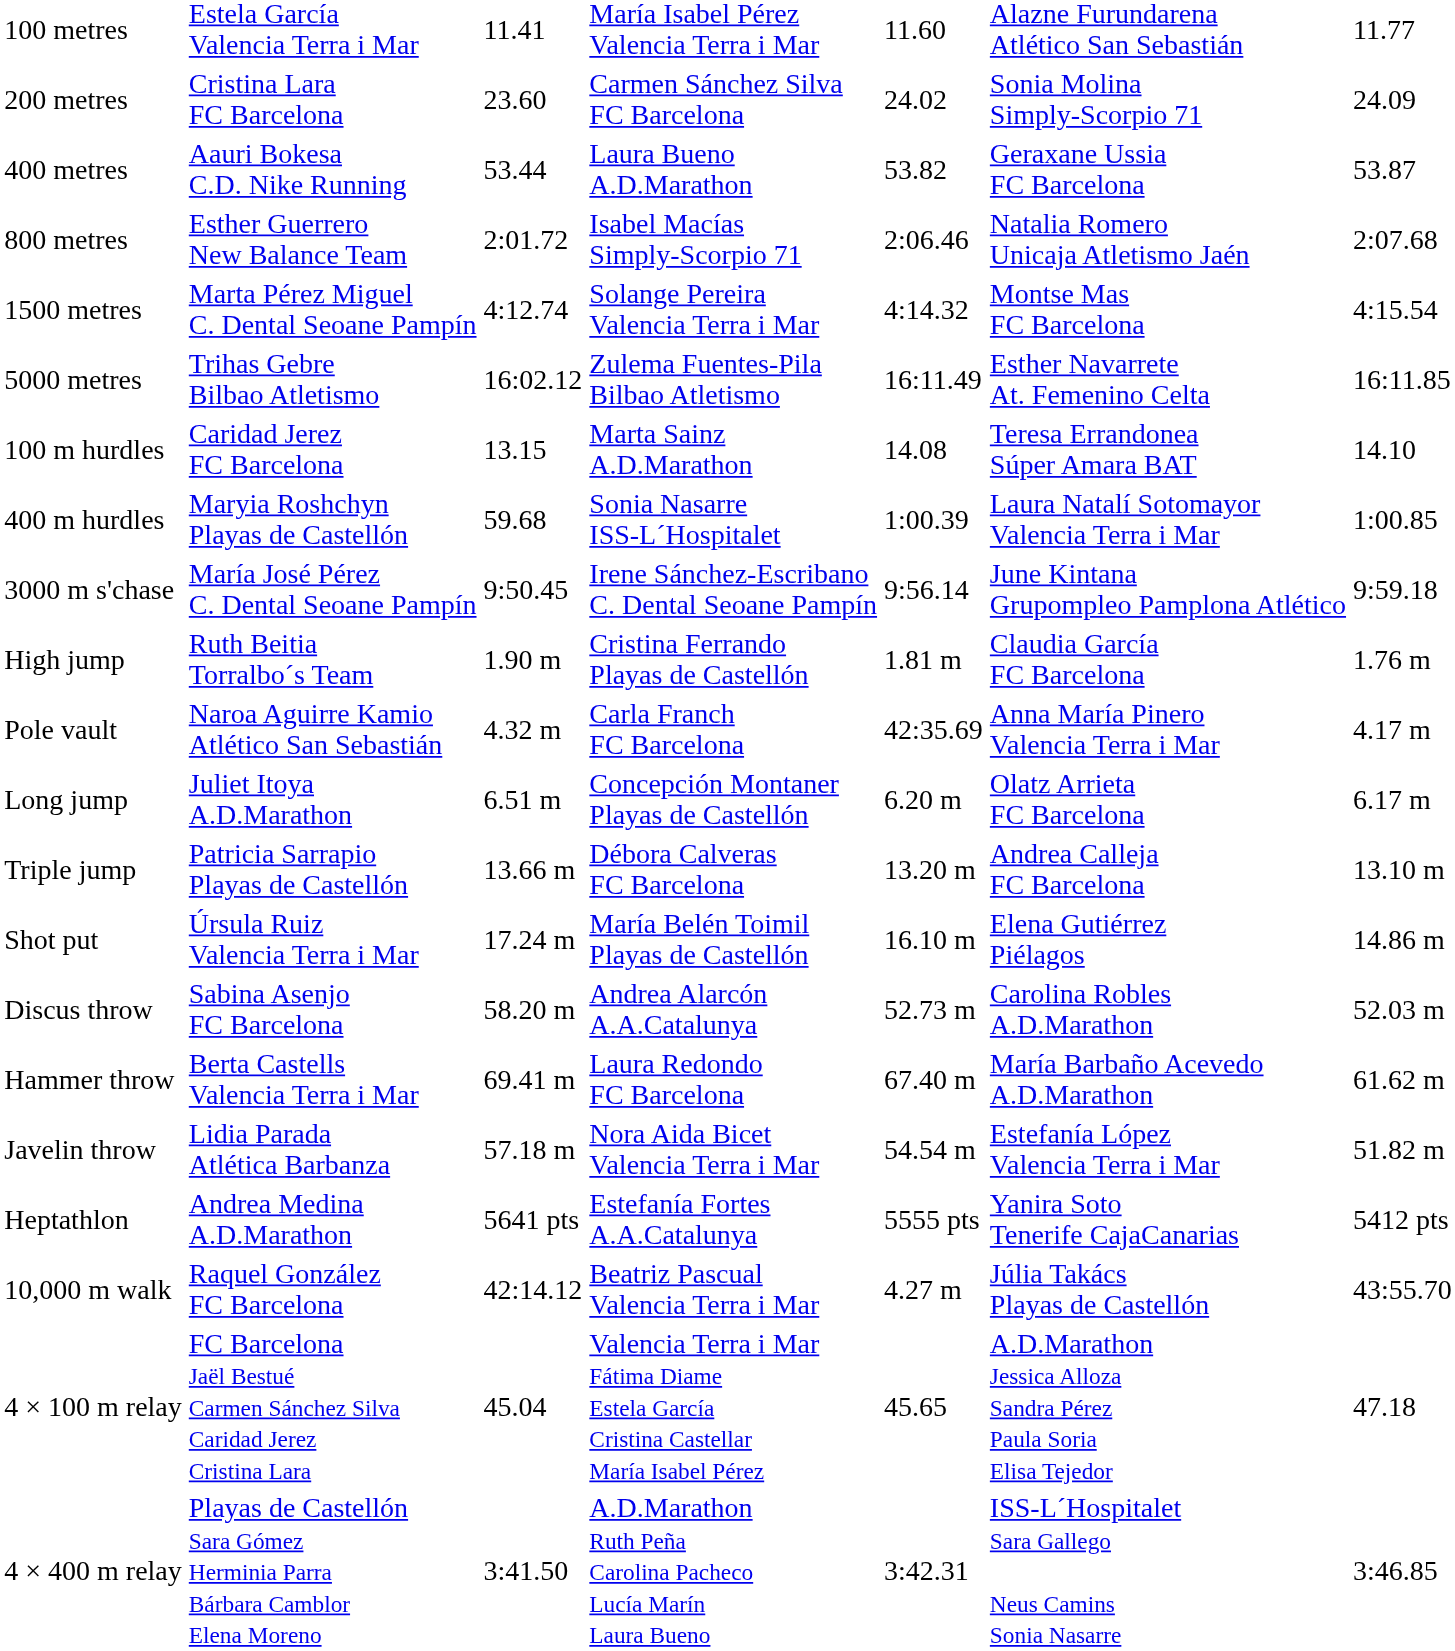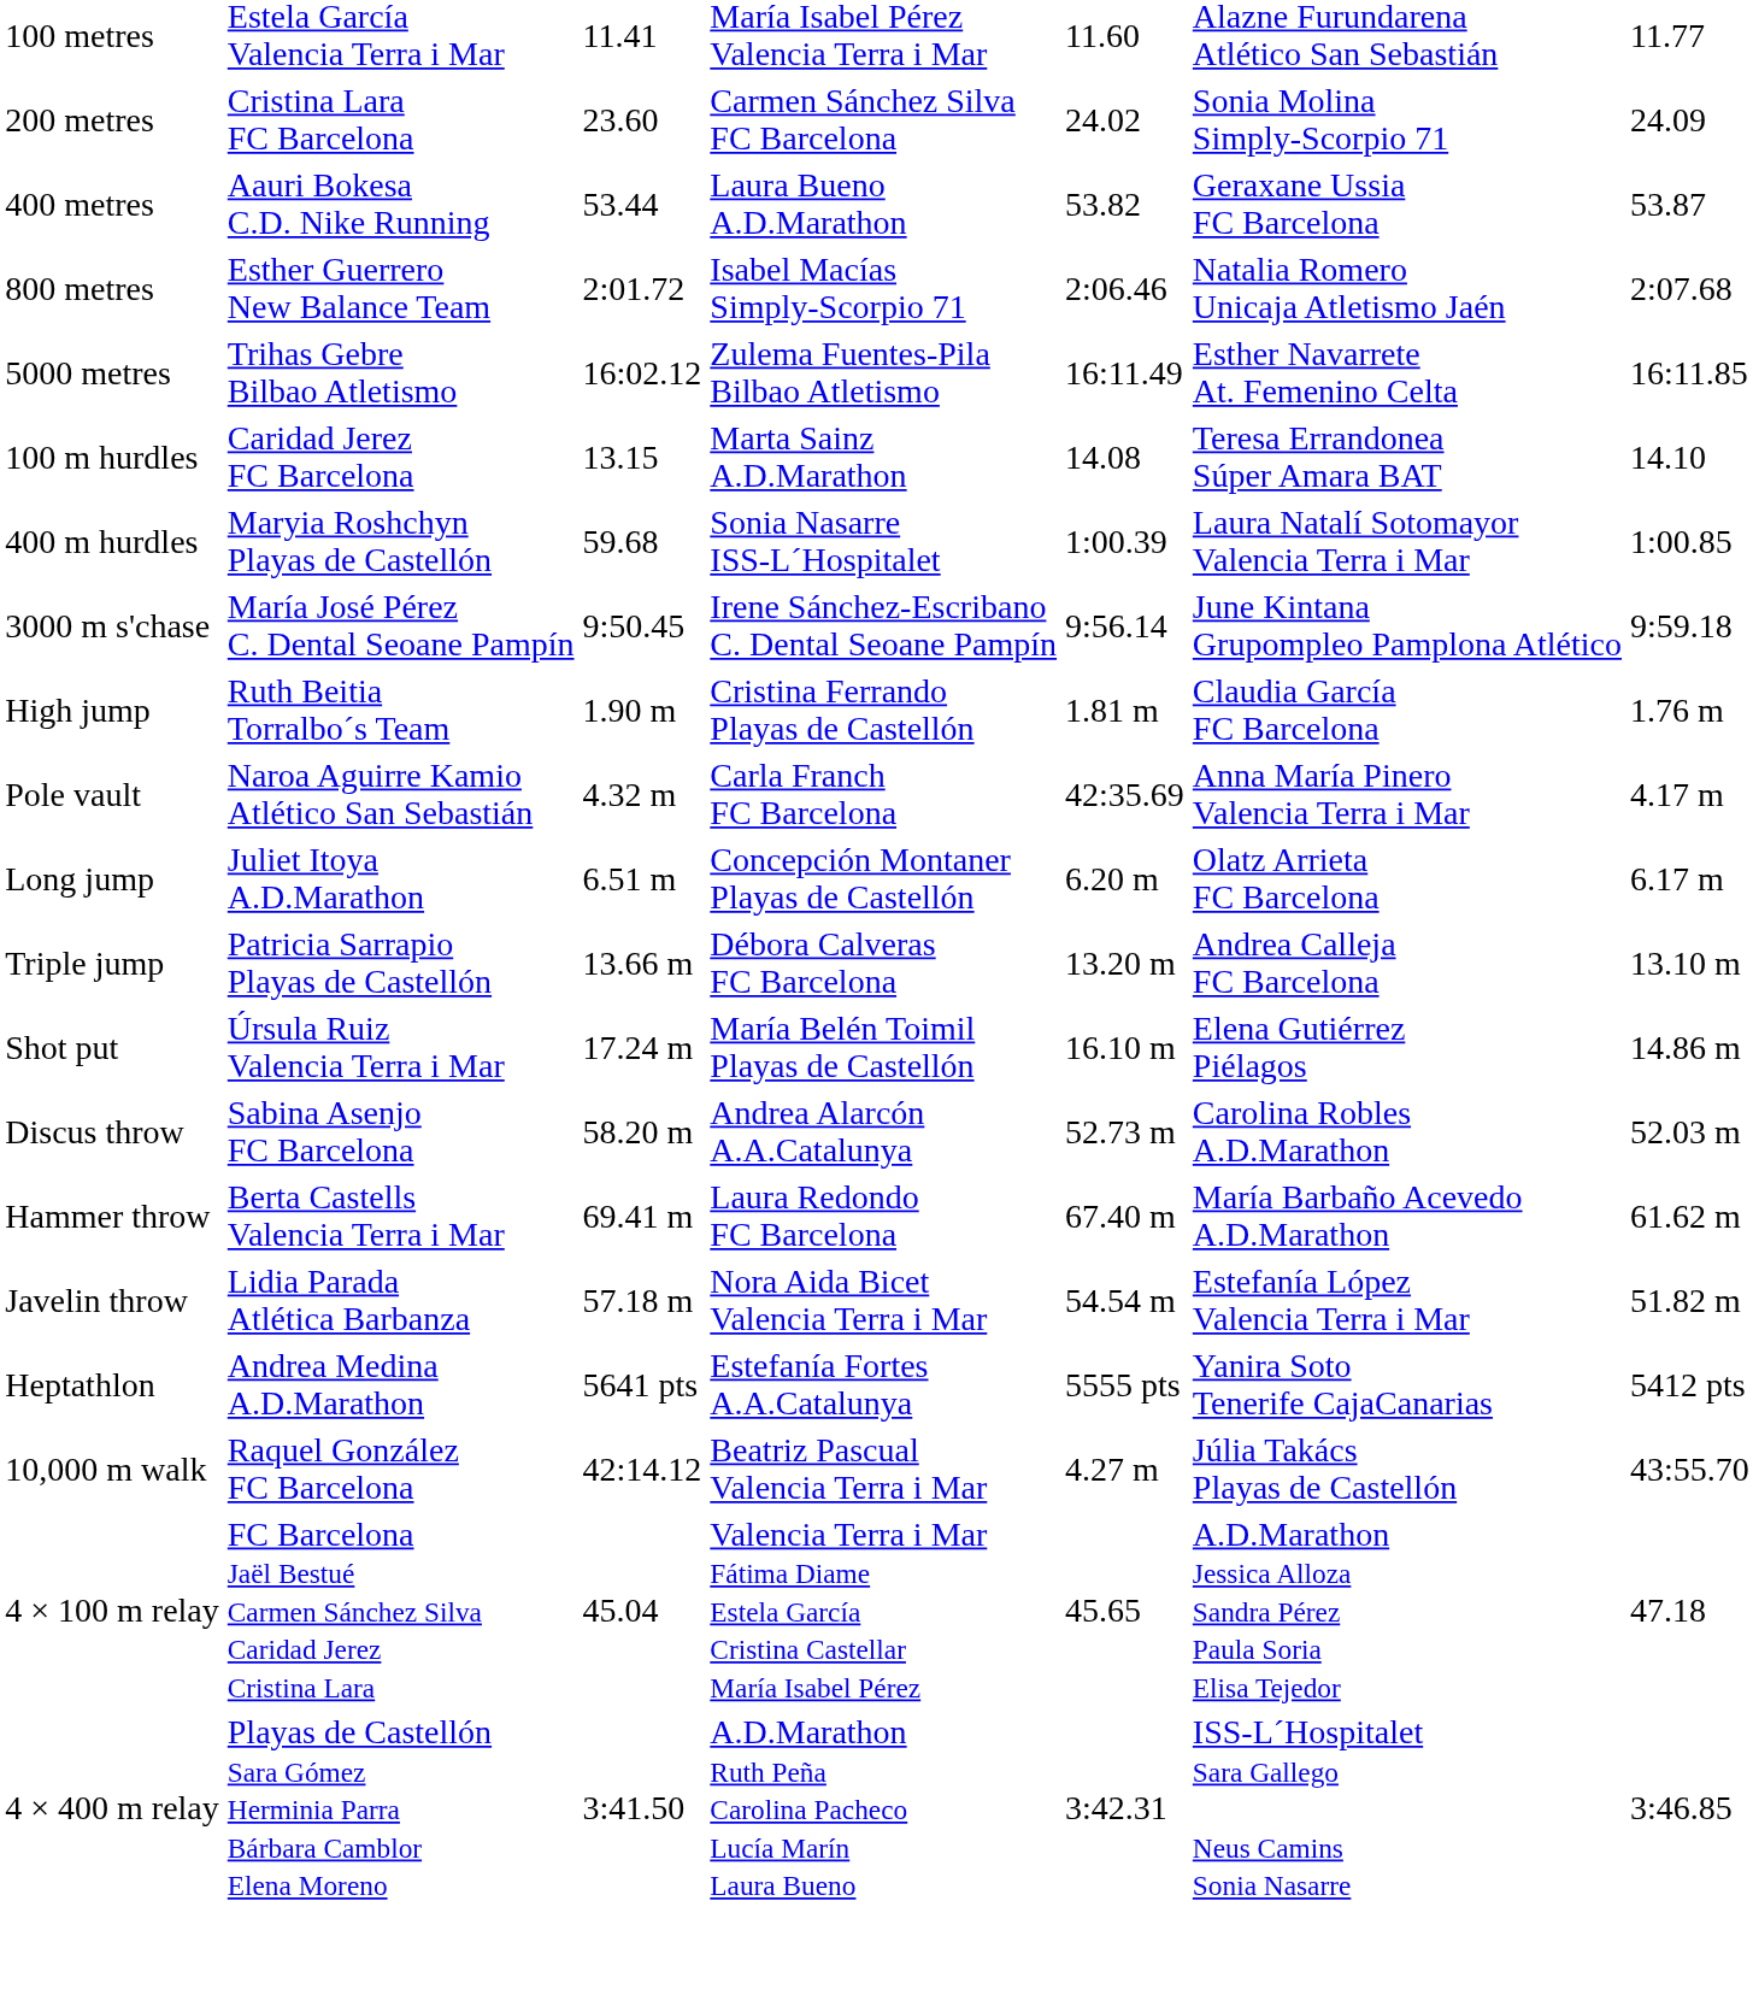- row: 1500 metres | Marta Pérez Miguel C. Dental Seoane Pampín | 4:12.74 | Solange Pereira Valencia Terra i Mar | 4:14.32 | Montse Mas FC Barcelona | 4:15.54
